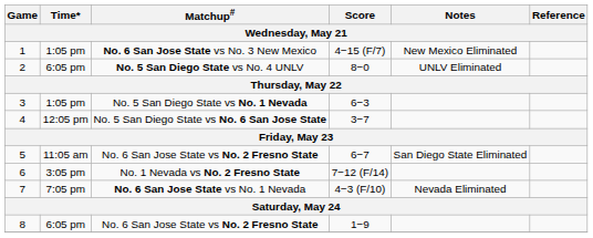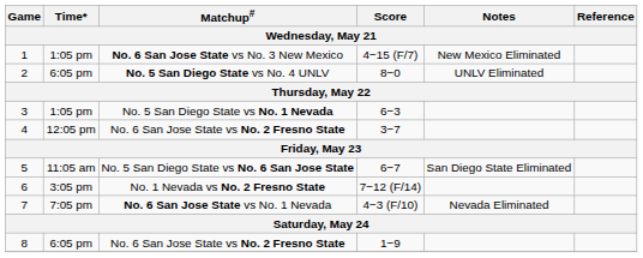4 | Matchup#: No. 5 San Diego State vs No. 6 San Jose State -> No. 6 San Jose State vs No. 2 Fresno State
5 | Matchup#: No. 6 San Jose State vs No. 2 Fresno State -> No. 5 San Diego State vs No. 6 San Jose State
